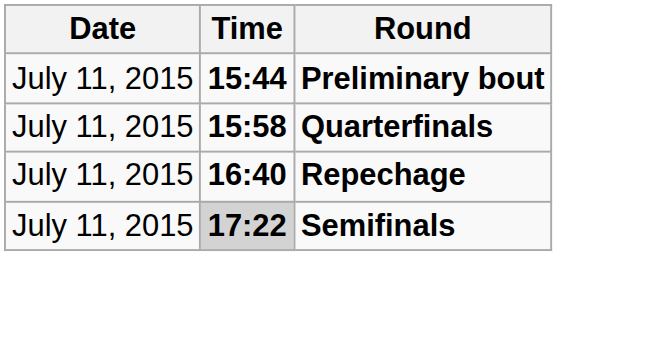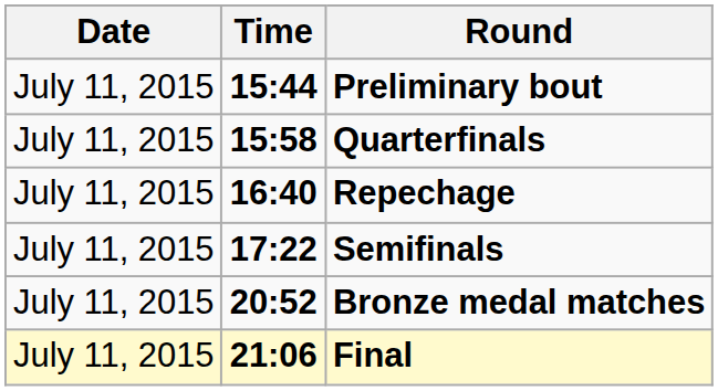Semifinals | Time: lightgrey background -> no background
+ row: July 11, 2015 | 20:52 | Bronze medal matches
+ row: July 11, 2015 | 21:06 | Final
